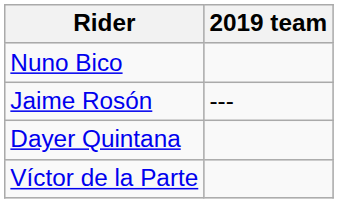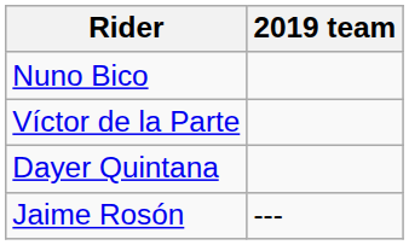rows swapped: Víctor de la Parte <-> Jaime Rosón
